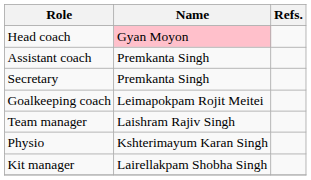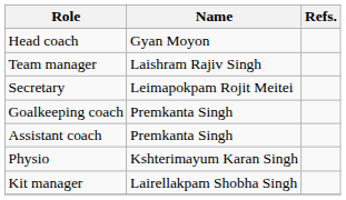Head coach | Name: pink background -> no background
rows swapped: Assistant coach <-> Team manager
Secretary | Name: Premkanta Singh -> Leimapokpam Rojit Meitei
Goalkeeping coach | Name: Leimapokpam Rojit Meitei -> Premkanta Singh
